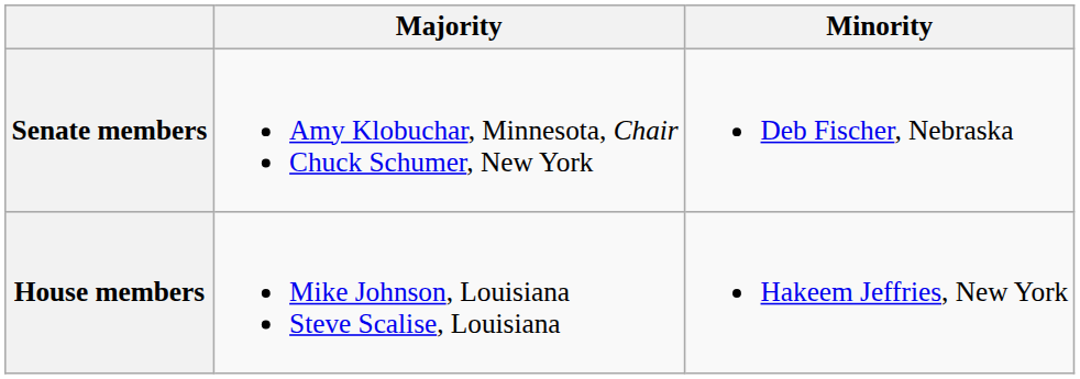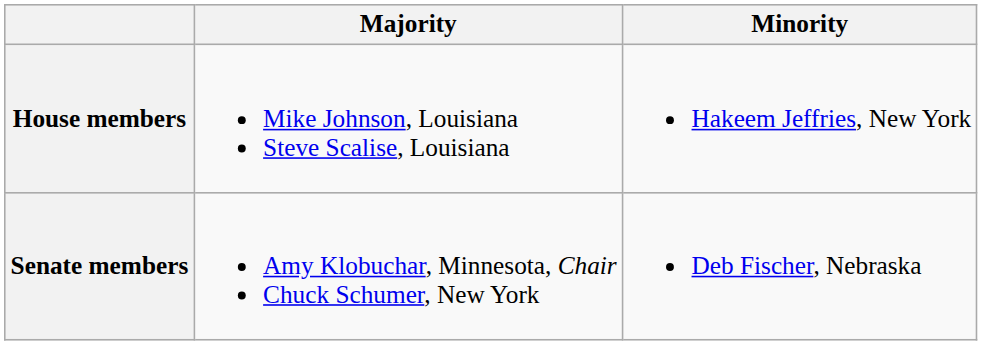rows swapped: Senate members <-> House members
